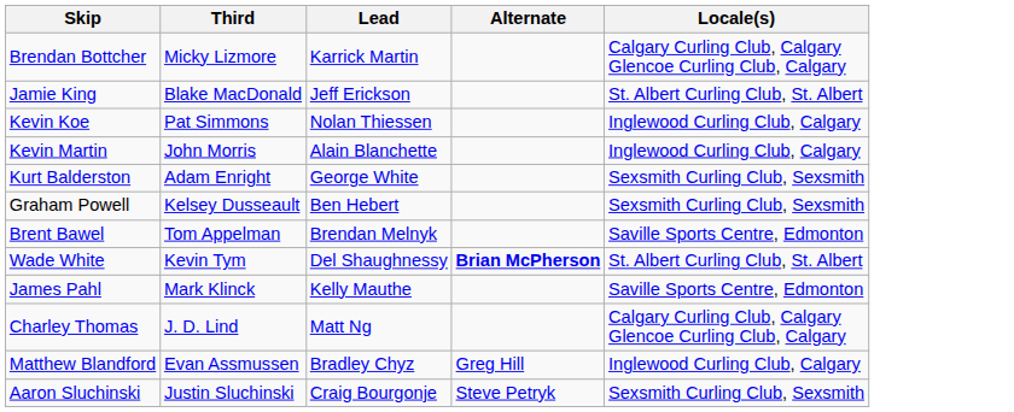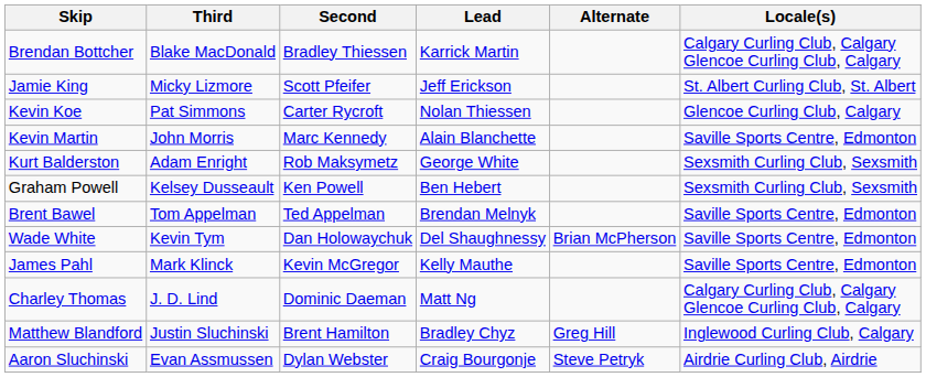+ column: Second | Bradley Thiessen | Scott Pfeifer | Carter Rycroft | Marc Kennedy | Rob Maksymetz | Ken Powell | Ted Appelman | Dan Holowaychuk | Kevin McGregor | Dominic Daeman | Brent Hamilton | Dylan Webster
Brendan Bottcher | Third: Micky Lizmore -> Blake MacDonald
Jamie King | Third: Blake MacDonald -> Micky Lizmore
Kevin Koe | Locale(s): Inglewood Curling Club, Calgary -> Glencoe Curling Club, Calgary
Kevin Martin | Locale(s): Inglewood Curling Club, Calgary -> Saville Sports Centre, Edmonton
Wade White | Alternate: bold -> normal
Wade White | Locale(s): St. Albert Curling Club, St. Albert -> Saville Sports Centre, Edmonton
Matthew Blandford | Third: Evan Assmussen -> Justin Sluchinski
Aaron Sluchinski | Third: Justin Sluchinski -> Evan Assmussen
Aaron Sluchinski | Locale(s): Sexsmith Curling Club, Sexsmith -> Airdrie Curling Club, Airdrie
